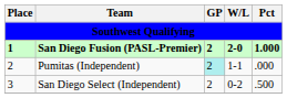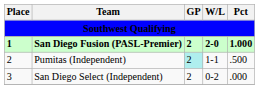Pumitas (Independent) | Pct: .000 -> .500
San Diego Select (Independent) | Pct: .500 -> .000
